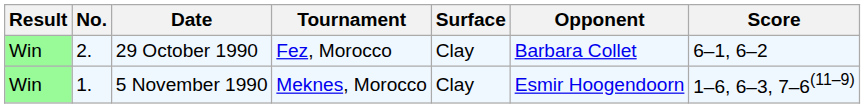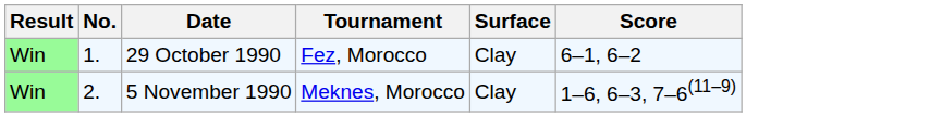- column: Opponent | Barbara Collet | Esmir Hoogendoorn
29 October 1990 | No.: 2. -> 1.
5 November 1990 | No.: 1. -> 2.
